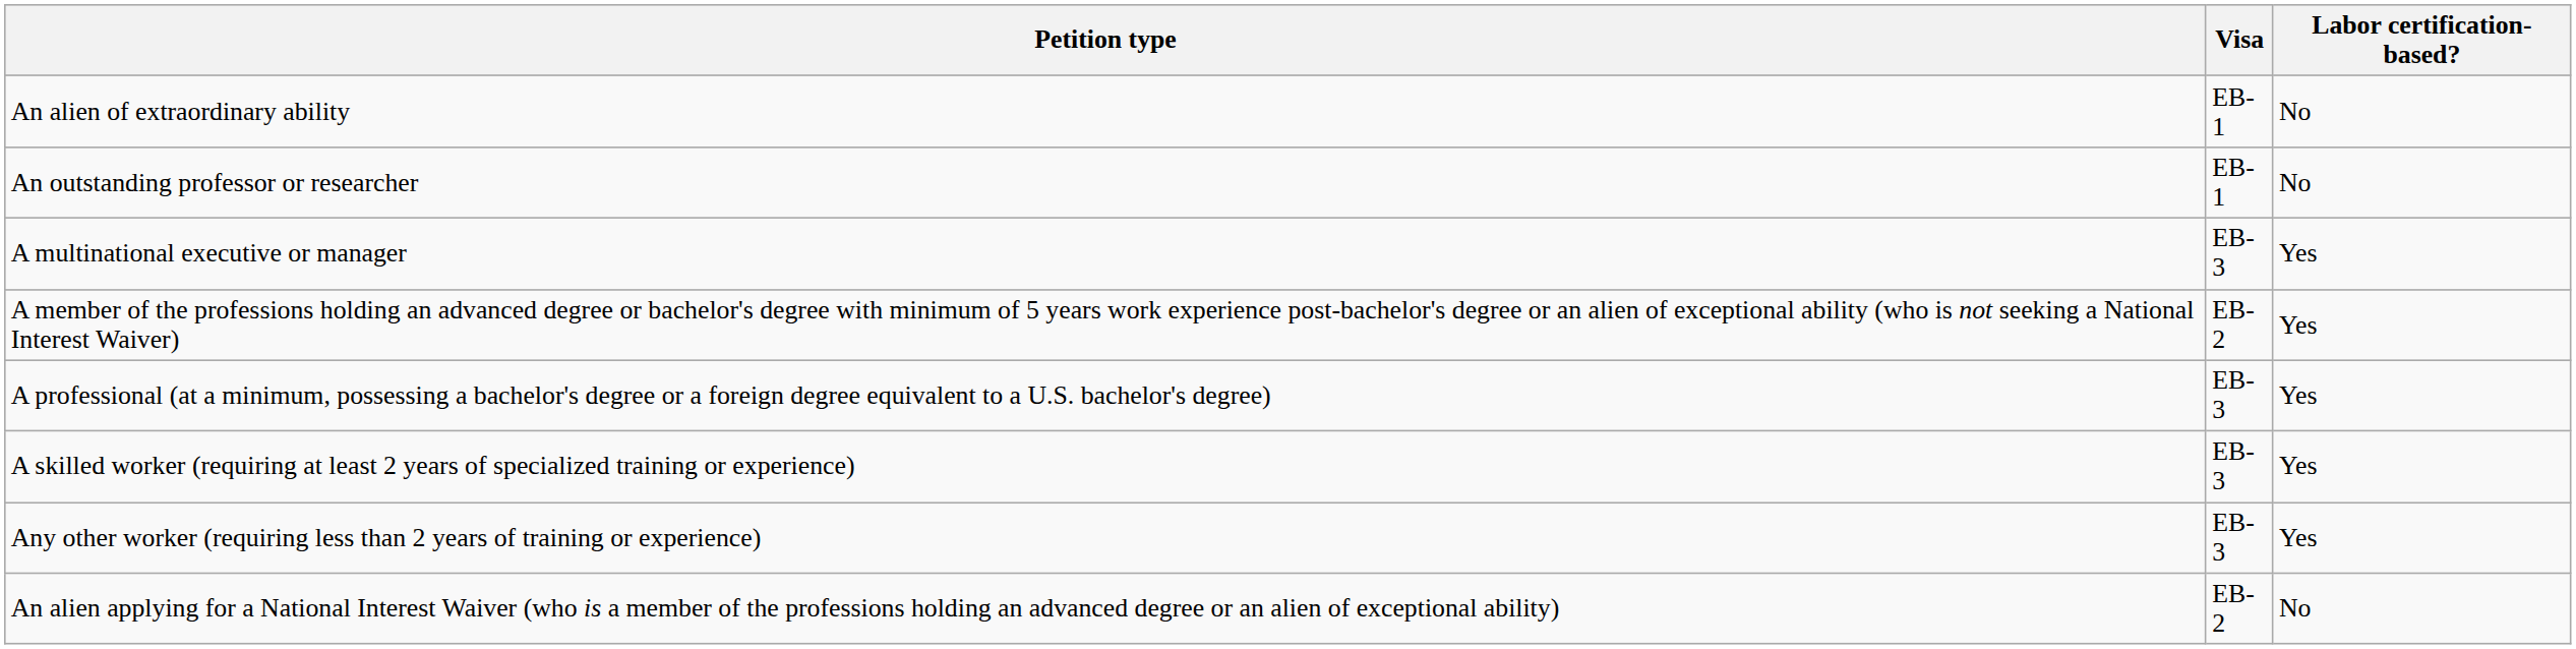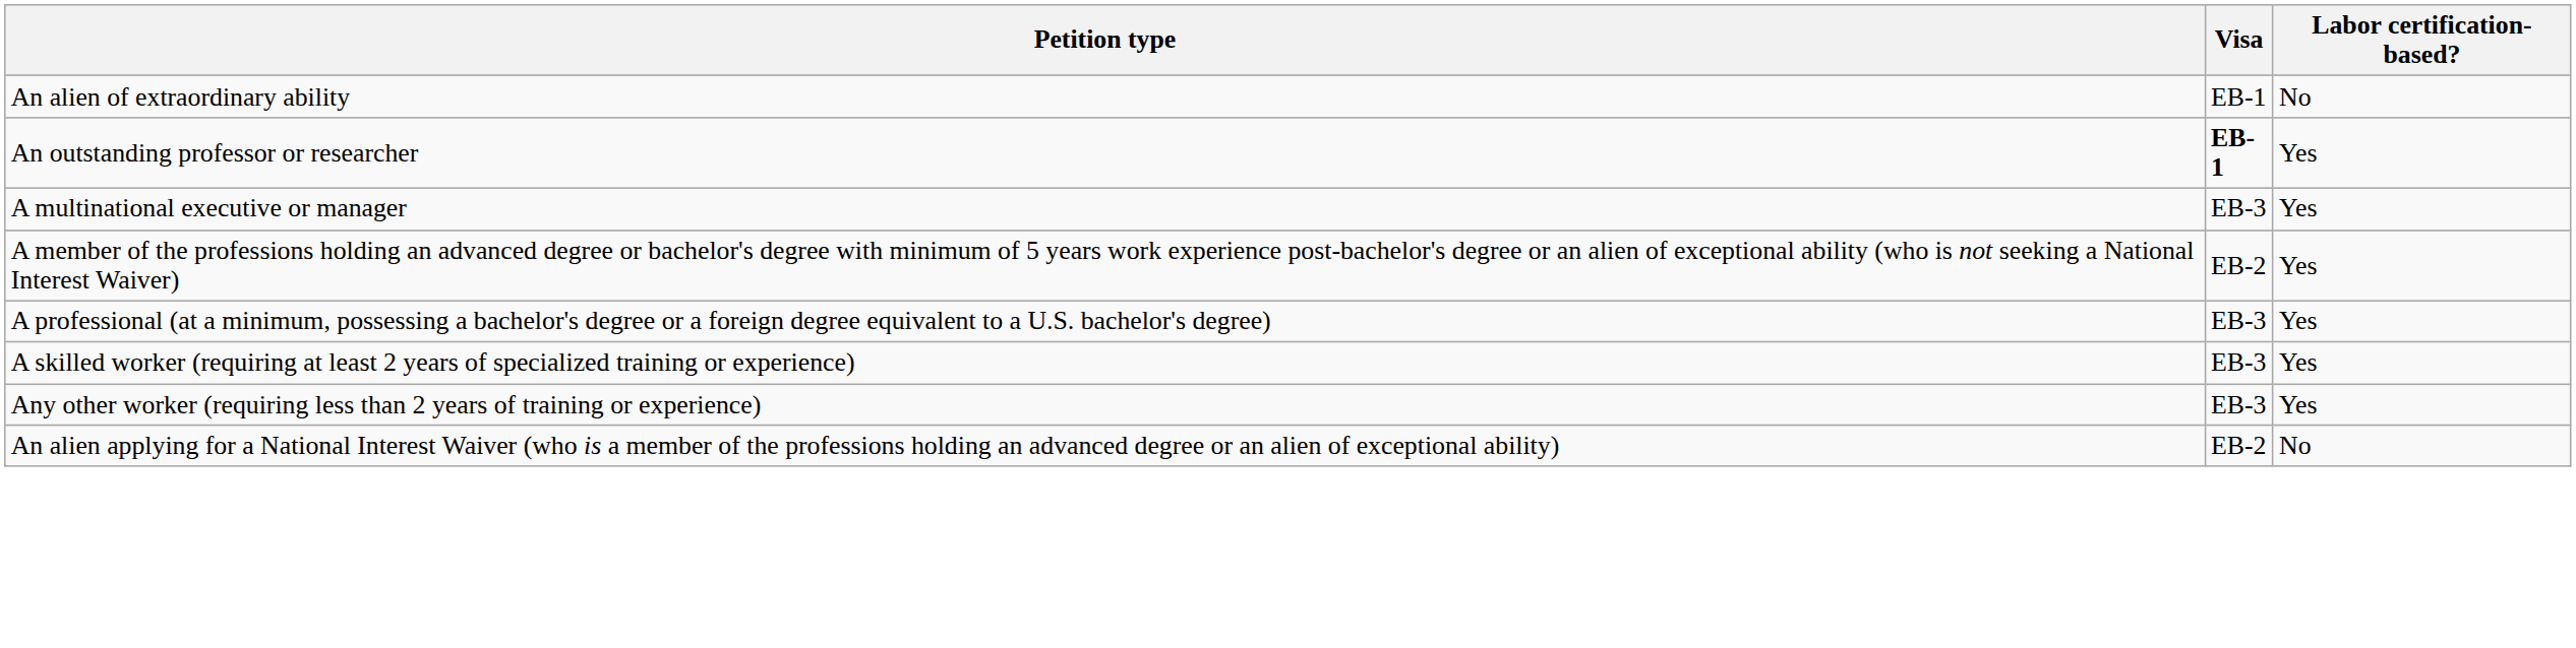An outstanding professor or researcher | Visa: normal -> bold
An outstanding professor or researcher | Labor certification-based?: No -> Yes
